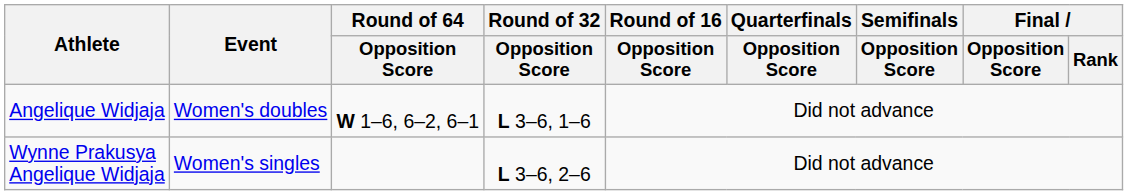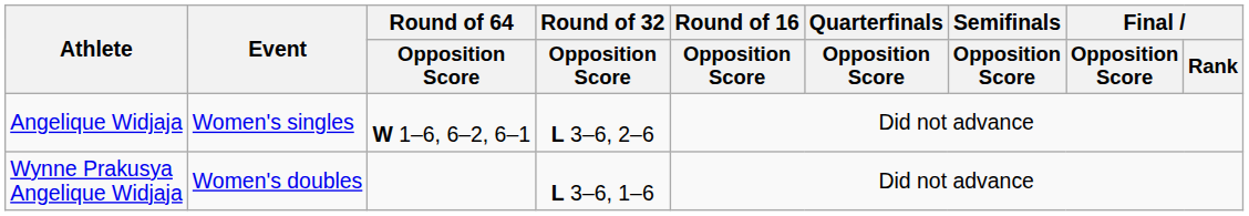Angelique Widjaja | Event: Women's doubles -> Women's singles
Angelique Widjaja | Round of 32 / Opposition Score: L 3–6, 1–6 -> L 3–6, 2–6
Wynne Prakusya Angelique Widjaja | Event: Women's singles -> Women's doubles
Wynne Prakusya Angelique Widjaja | Round of 32 / Opposition Score: L 3–6, 2–6 -> L 3–6, 1–6
